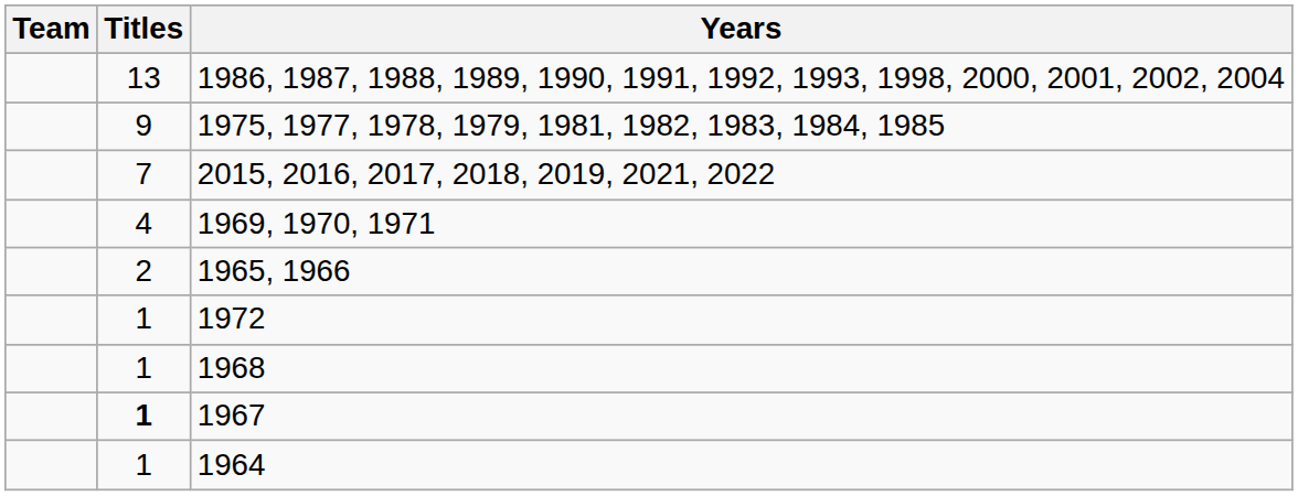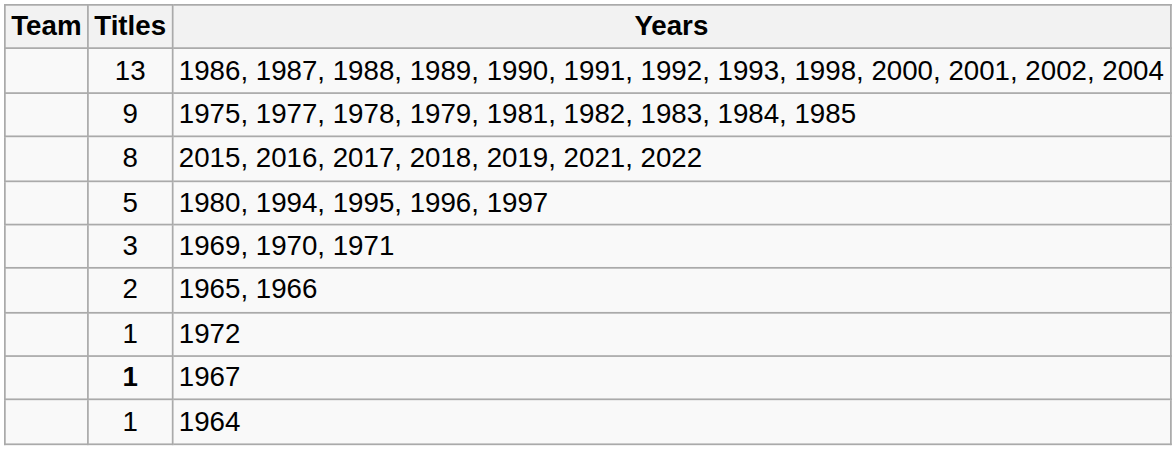2015, 2016, 2017, 2018, 2019, 2021, 2022 | Titles: 7 -> 8
+ row: 5 | 1980, 1994, 1995, 1996, 1997
1969, 1970, 1971 | Titles: 4 -> 3
- row: 1 | 1968
